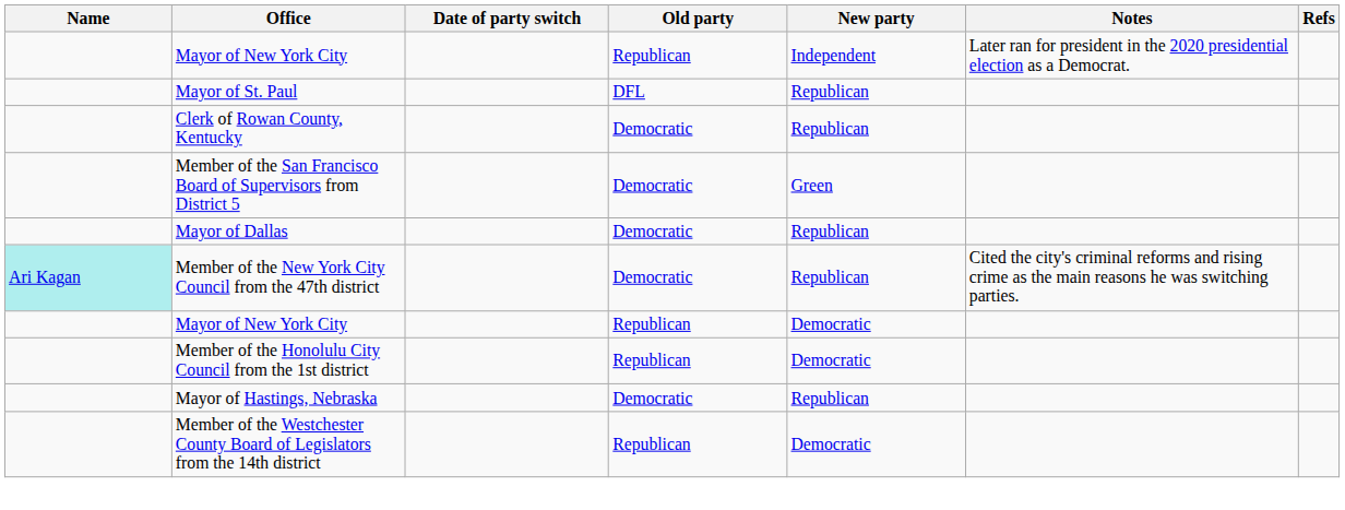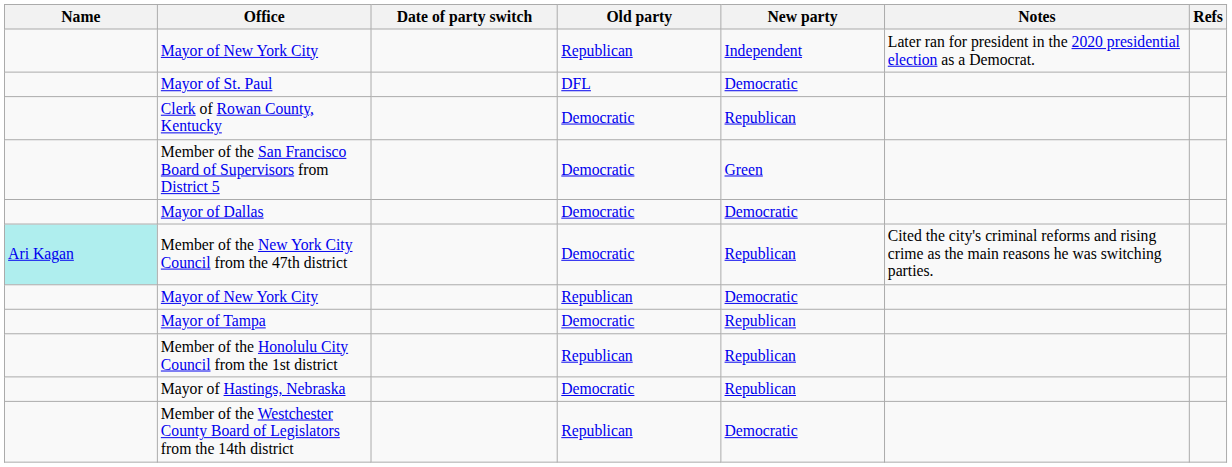Mayor of St. Paul | New party: Republican -> Democratic
Mayor of Dallas | New party: Republican -> Democratic
+ row: Mayor of Tampa | Democratic | Republican
Member of the Honolulu City Council from the 1st district | New party: Democratic -> Republican
